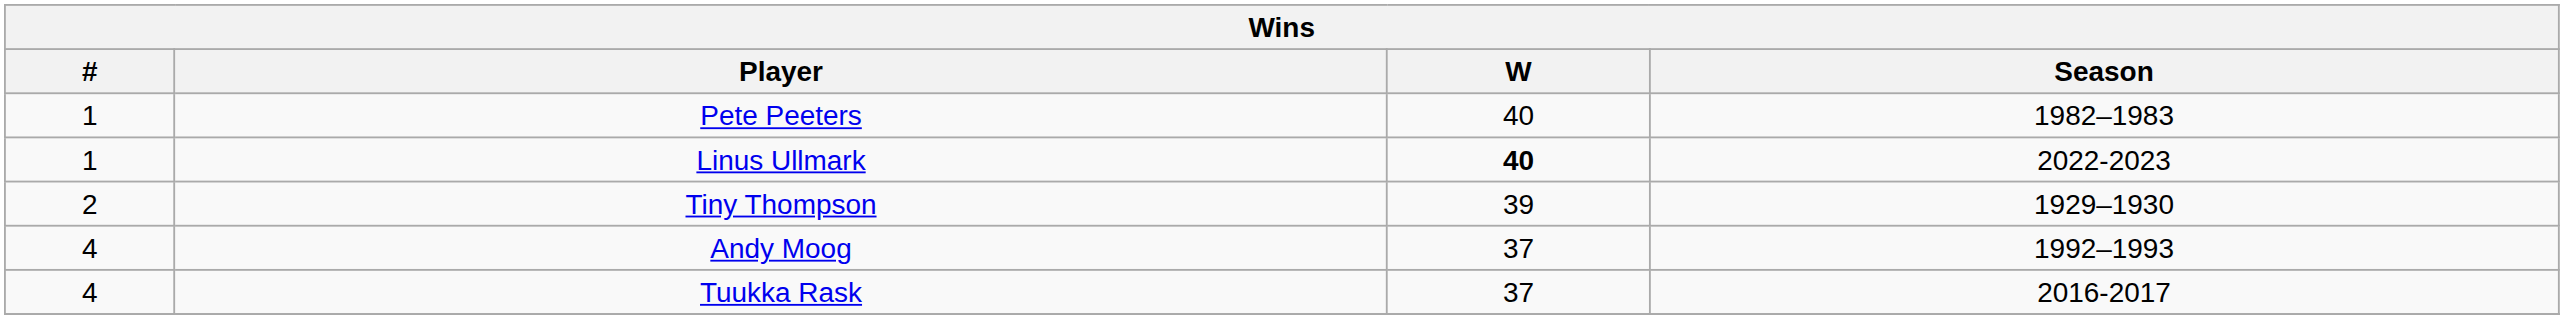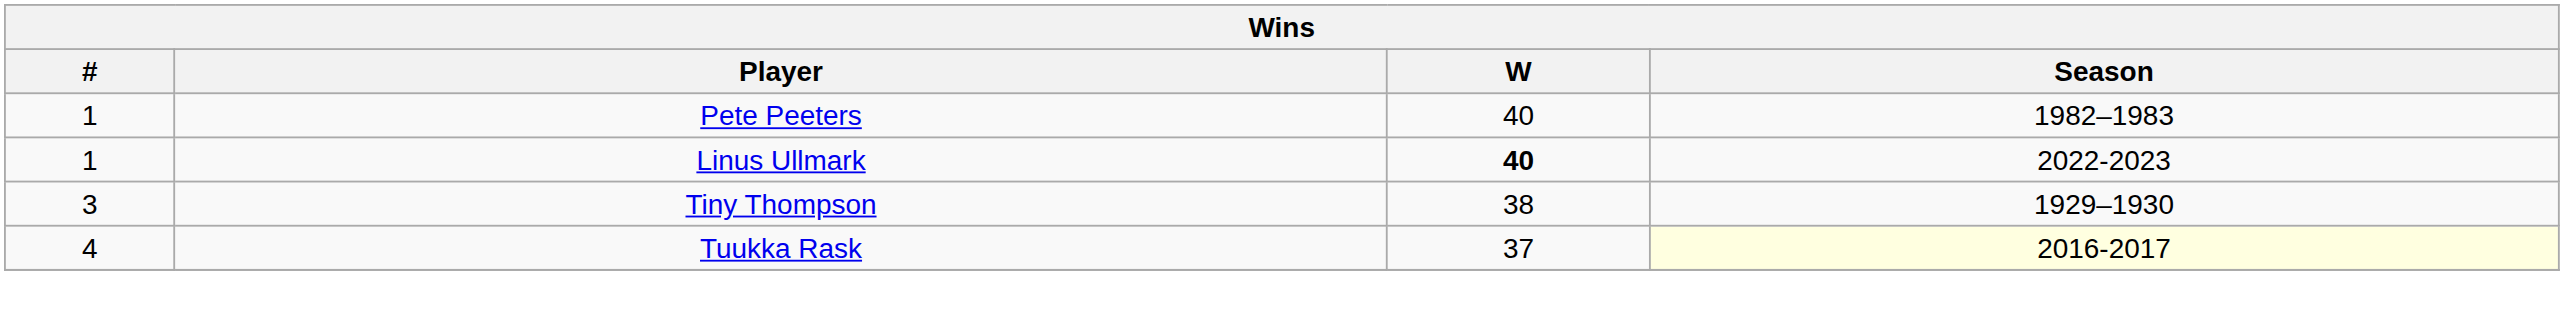Tiny Thompson | #: 2 -> 3
Tiny Thompson | W: 39 -> 38
- row: 4 | Andy Moog | 37 | 1992–1993
Tuukka Rask | Season: no background -> lightyellow background
